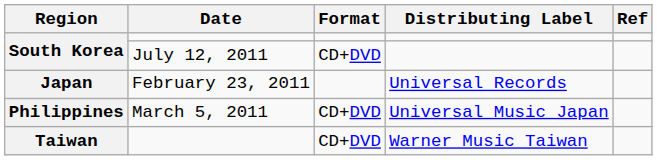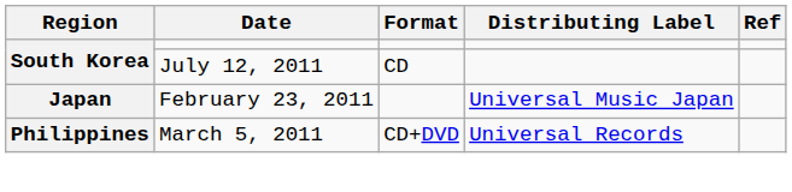South Korea / July 12, 2011 | Format: CD+DVD -> CD
Japan | Distributing Label: Universal Records -> Universal Music Japan
Philippines | Distributing Label: Universal Music Japan -> Universal Records
- row: Taiwan | CD+DVD | Warner Music Taiwan
